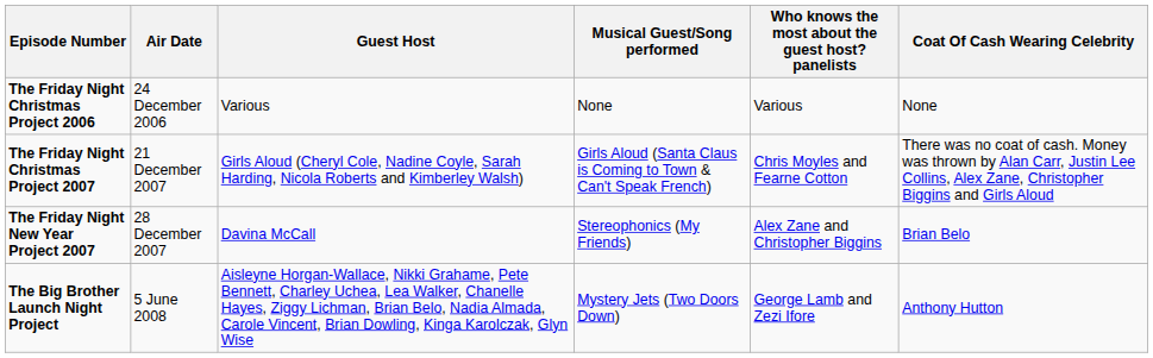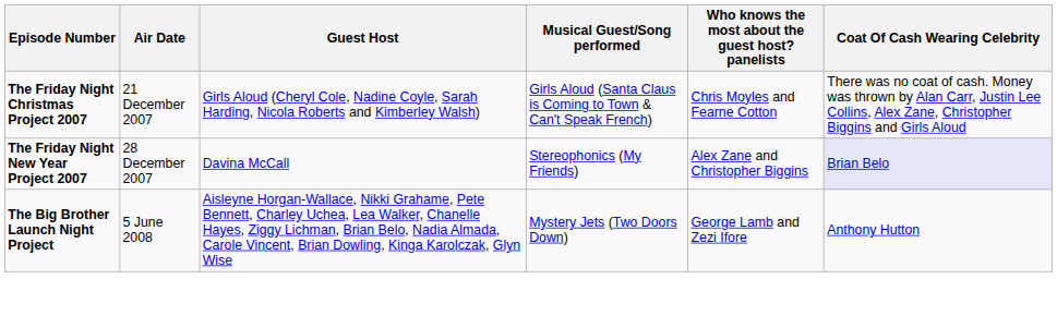- row: The Friday Night Christmas Project 2006 | 24 December 2006 | Various | None | Various | None
The Friday Night New Year Project 2007 | Coat Of Cash Wearing Celebrity: no background -> lavender background
